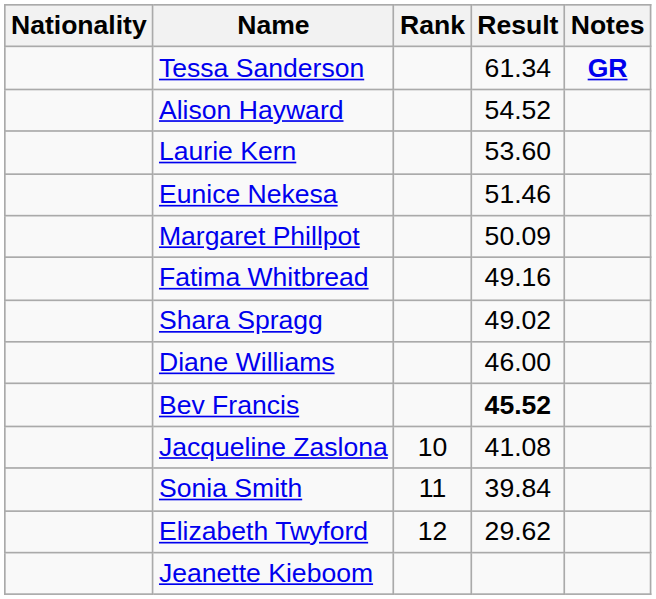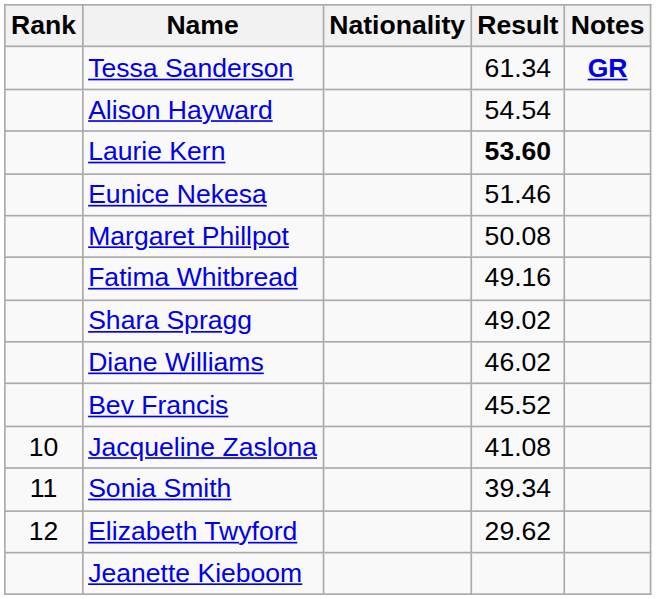columns swapped: Rank <-> Nationality
Alison Hayward | Result: 54.52 -> 54.54
Laurie Kern | Result: normal -> bold
Margaret Phillpot | Result: 50.09 -> 50.08
Diane Williams | Result: 46.00 -> 46.02
Bev Francis | Result: bold -> normal
Sonia Smith | Result: 39.84 -> 39.34
